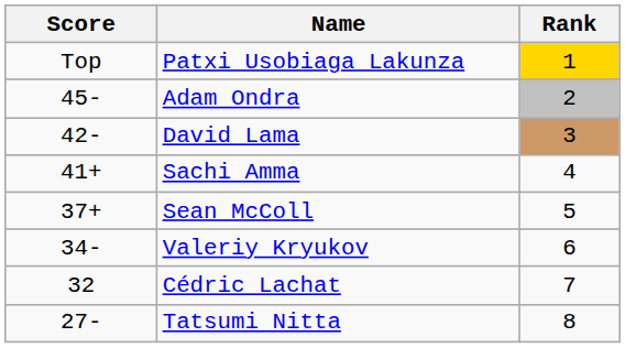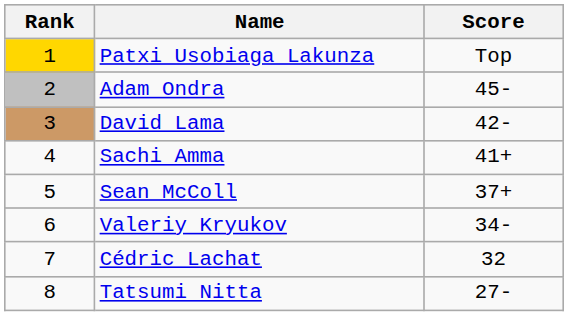columns swapped: Rank <-> Score
